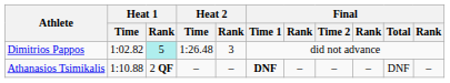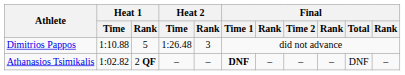Dimitrios Pappos | Heat 1 / Time: 1:02.82 -> 1:10.88
Dimitrios Pappos | Heat 1 / Rank: paleturquoise background -> no background
Athanasios Tsimikalis | Heat 1 / Time: 1:10.88 -> 1:02.82
